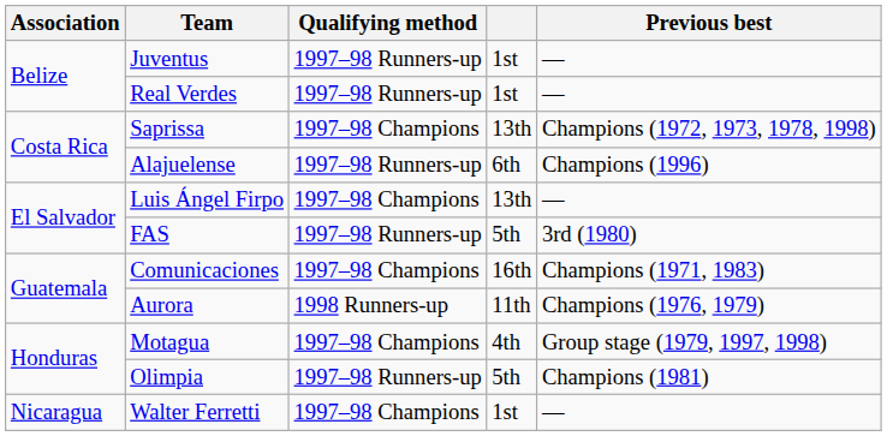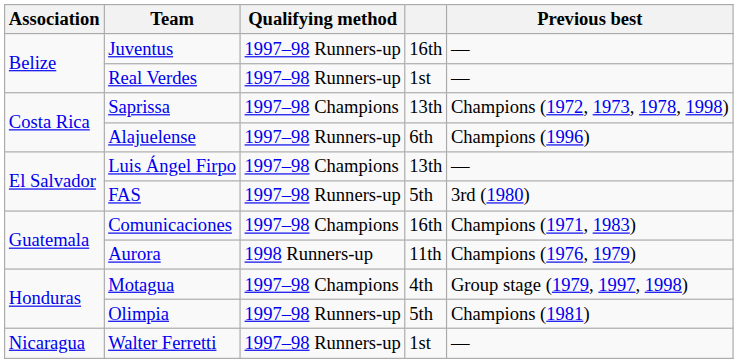Juventus | column 4: 1st -> 16th
Walter Ferretti | Qualifying method: 1997–98 Champions -> 1997–98 Runners-up
